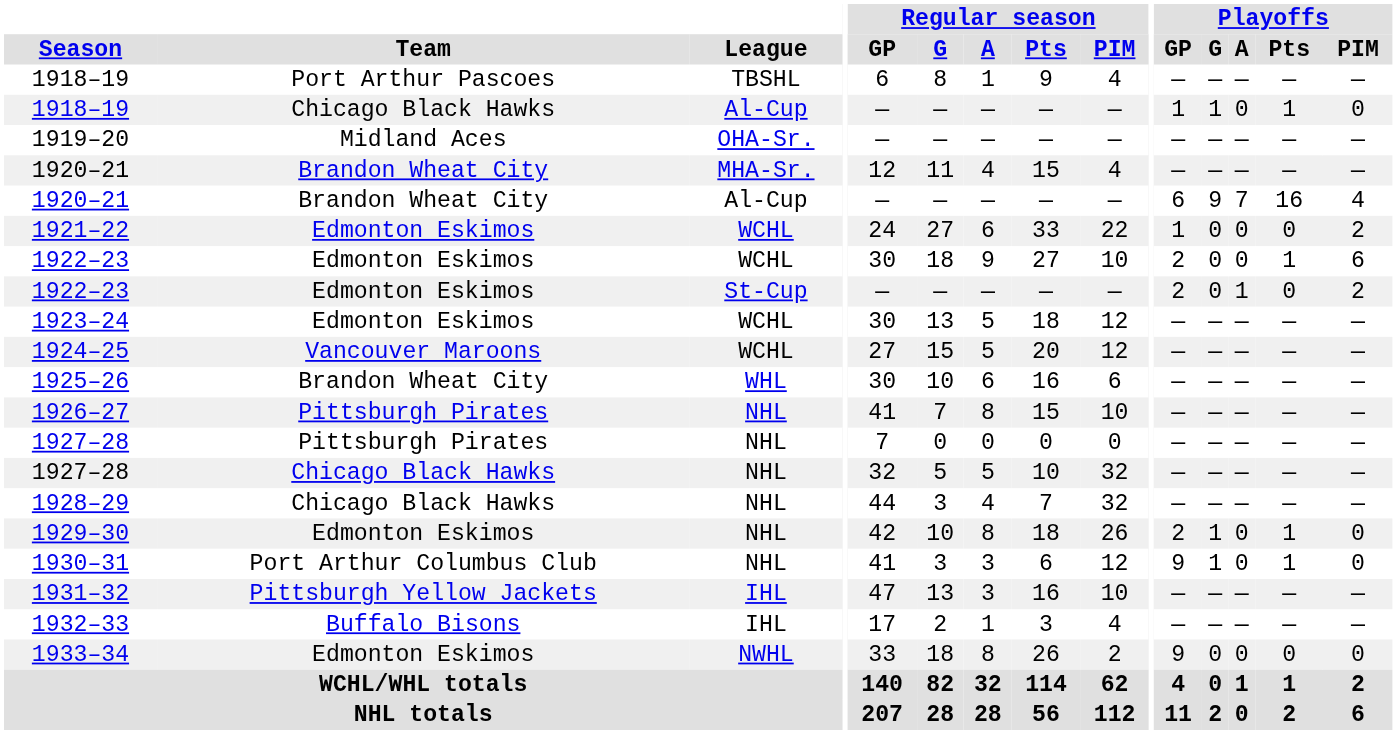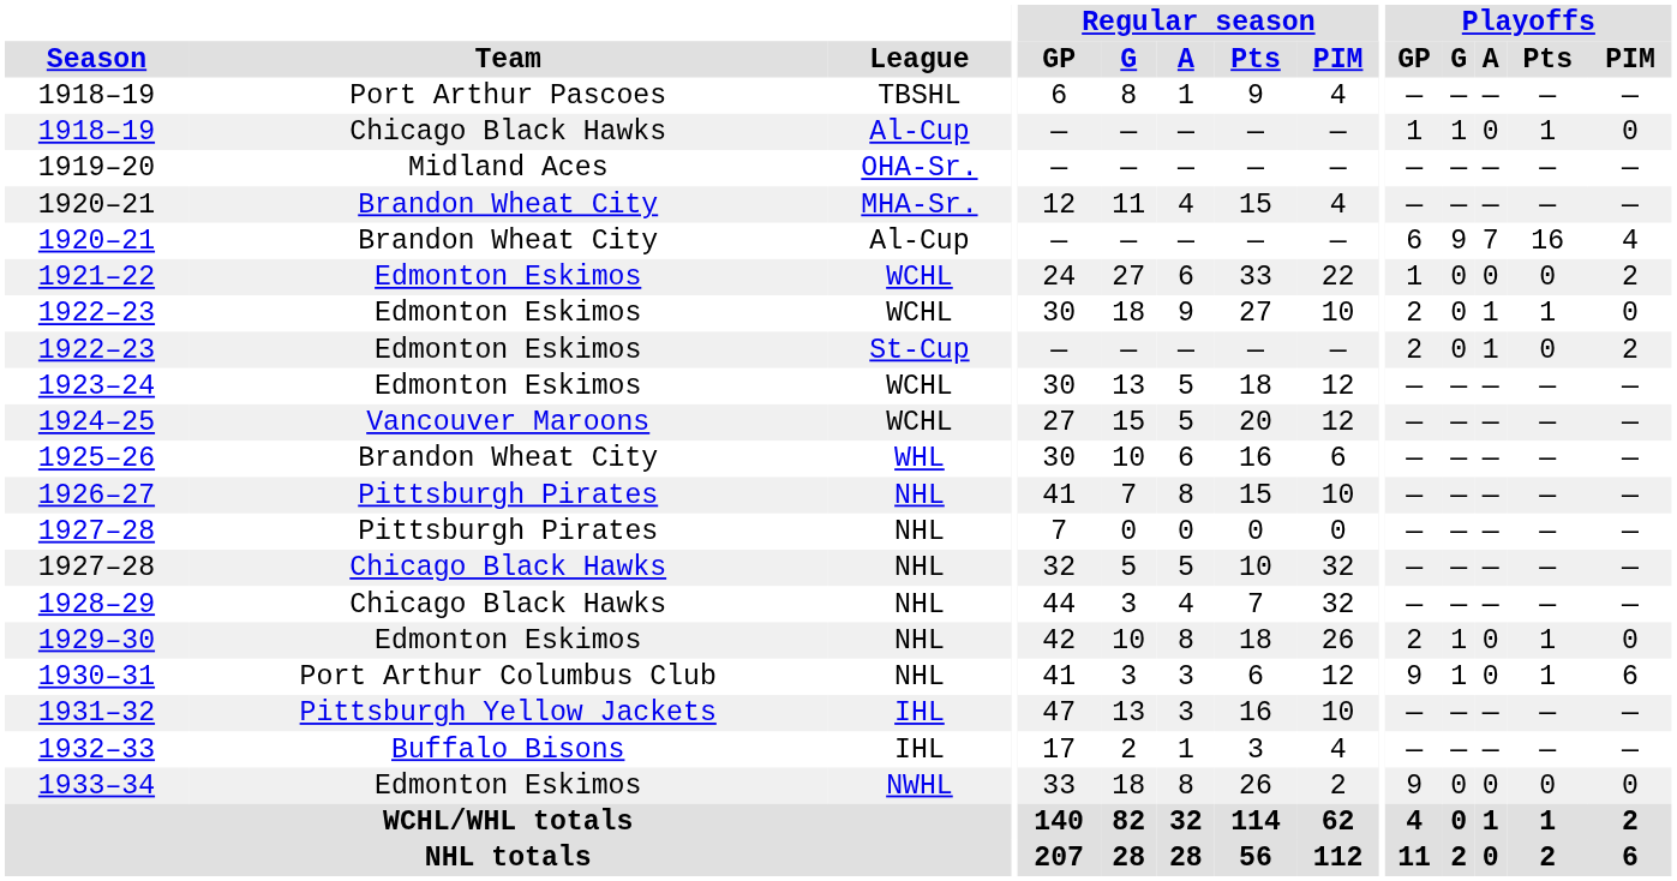1922–23 / WCHL | Playoffs / A: 0 -> 1
1922–23 / WCHL | Playoffs / PIM: 6 -> 0
1930–31 | Playoffs / PIM: 0 -> 6
